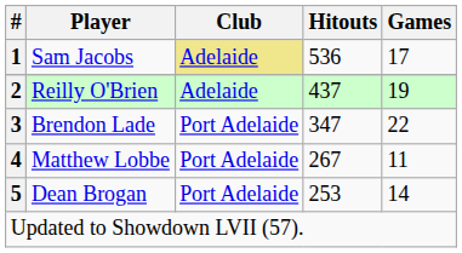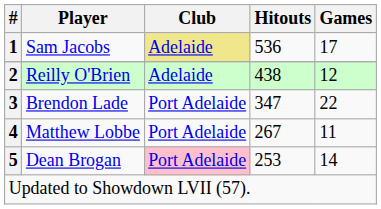Reilly O'Brien | Hitouts: 437 -> 438
Reilly O'Brien | Games: 19 -> 12
Dean Brogan | Club: no background -> pink background
